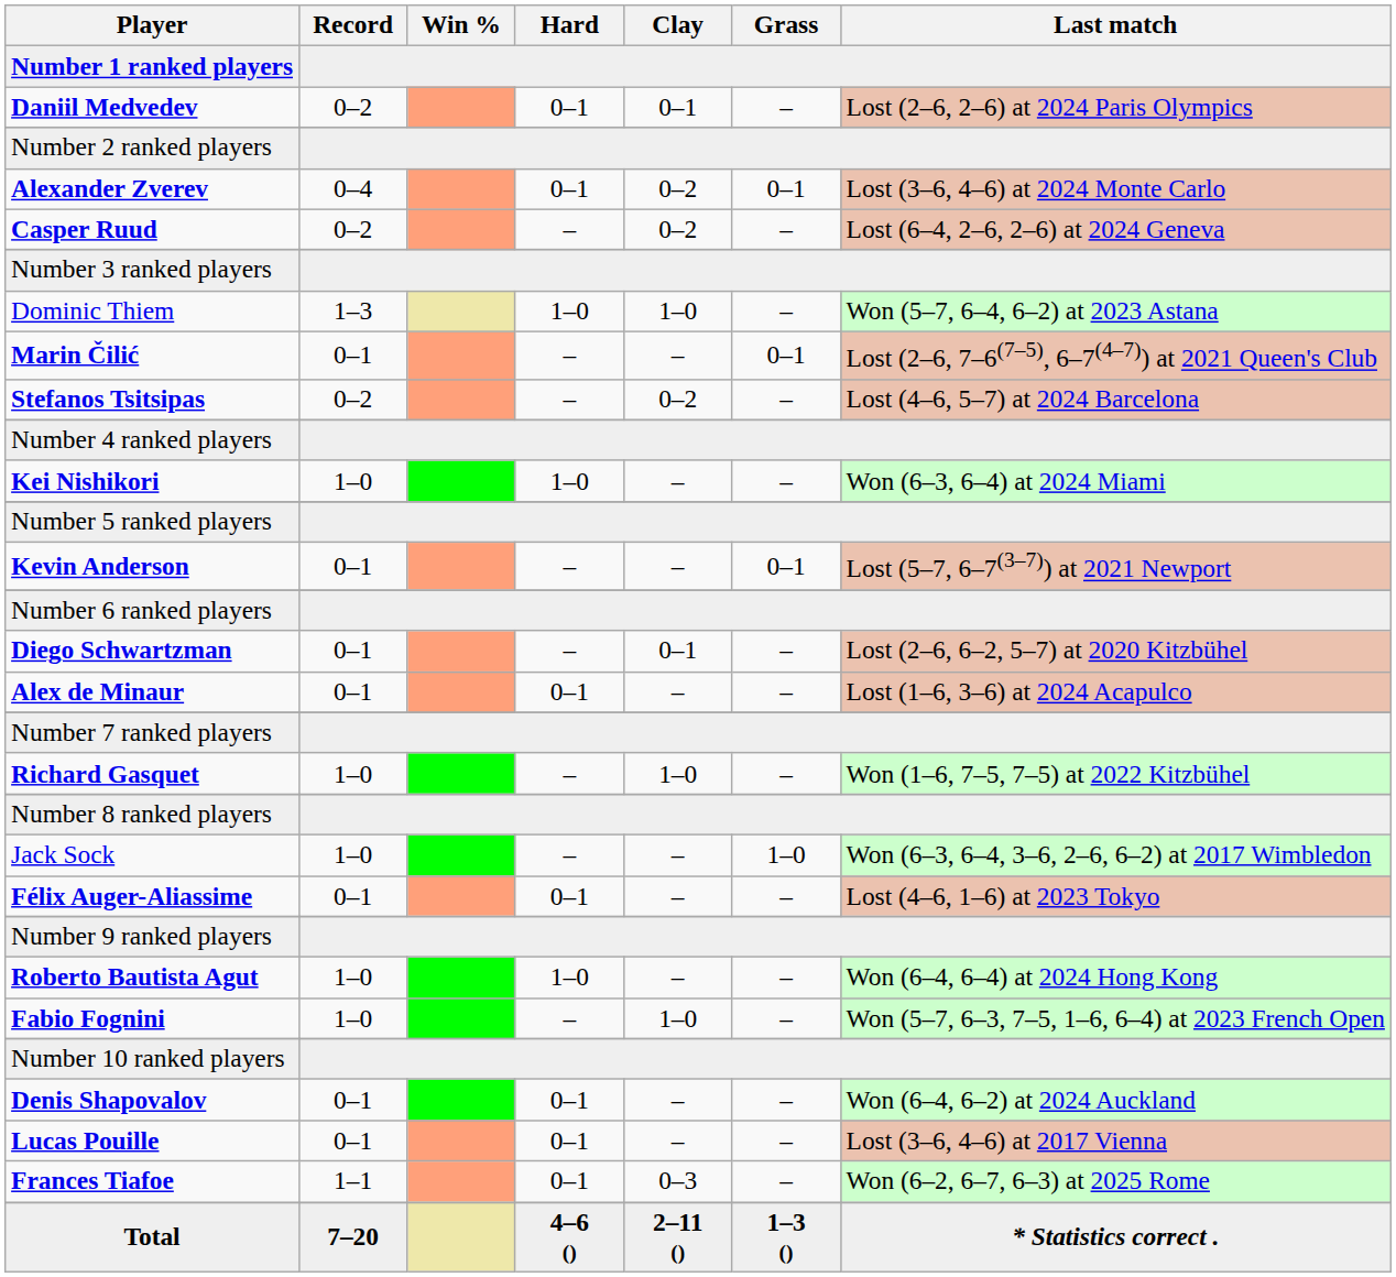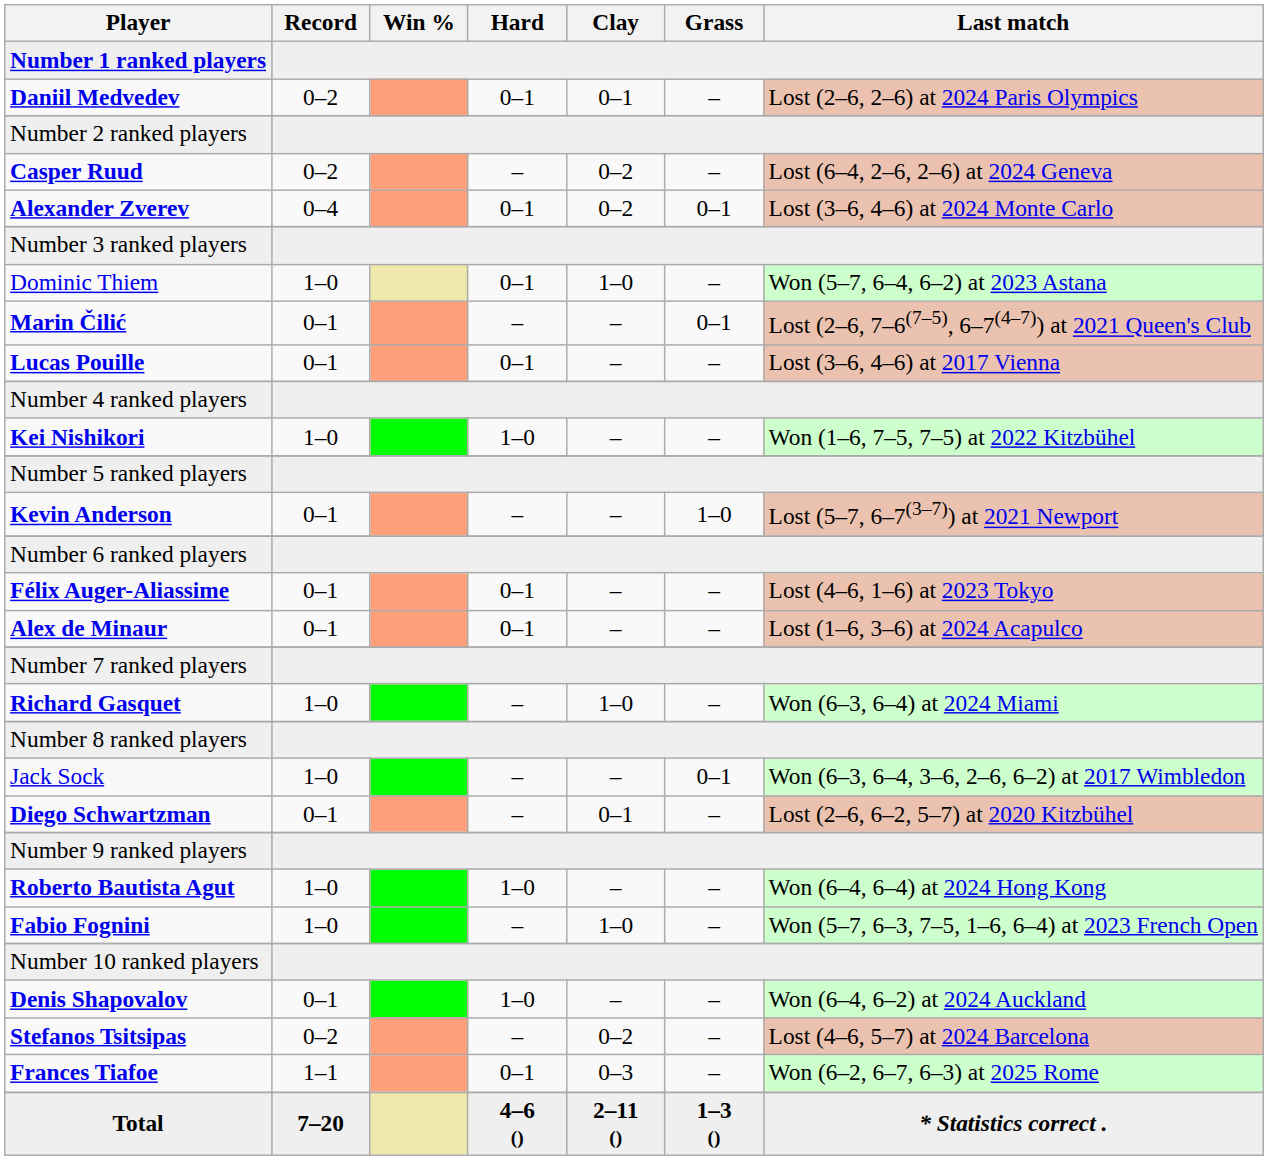rows swapped: Casper Ruud <-> Alexander Zverev
Dominic Thiem | Record: 1–3 -> 1–0
Dominic Thiem | Hard: 1–0 -> 0–1
rows swapped: Stefanos Tsitsipas <-> Lucas Pouille
Kei Nishikori | Last match: Won (6–3, 6–4) at 2024 Miami -> Won (1–6, 7–5, 7–5) at 2022 Kitzbühel
Kevin Anderson | Grass: 0–1 -> 1–0
rows swapped: Félix Auger-Aliassime <-> Diego Schwartzman
Richard Gasquet | Last match: Won (1–6, 7–5, 7–5) at 2022 Kitzbühel -> Won (6–3, 6–4) at 2024 Miami
Jack Sock | Grass: 1–0 -> 0–1
Denis Shapovalov | Hard: 0–1 -> 1–0
